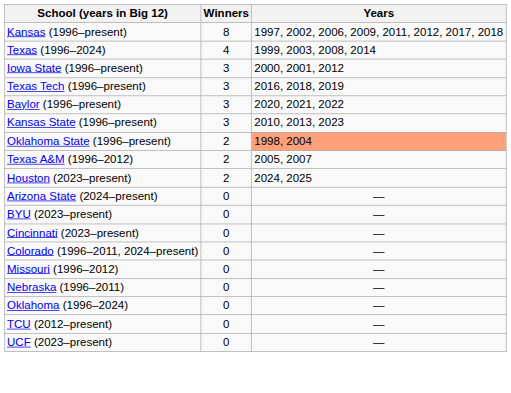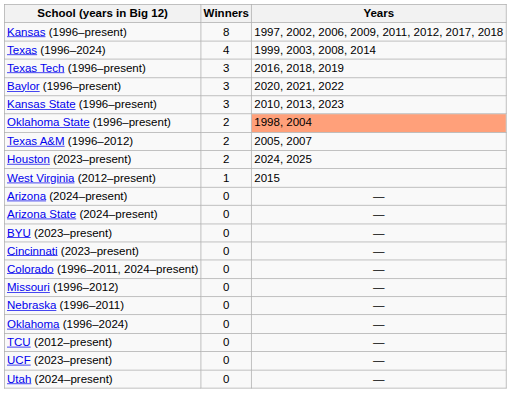- row: Iowa State (1996–present) | 3 | 2000, 2001, 2012
+ row: West Virginia (2012–present) | 1 | 2015
+ row: Arizona (2024–present) | 0 | —
+ row: Utah (2024–present) | 0 | —
